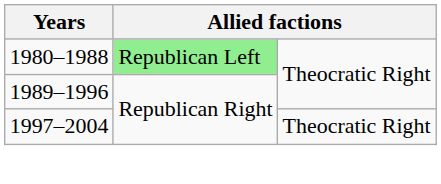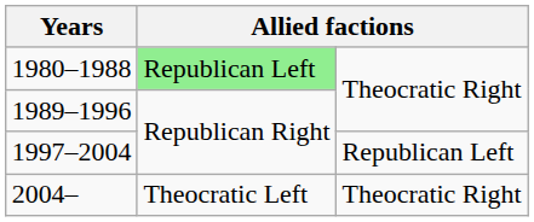1997–2004 | column 3: Theocratic Right -> Republican Left
+ row: 2004– | Theocratic Left | Theocratic Right
